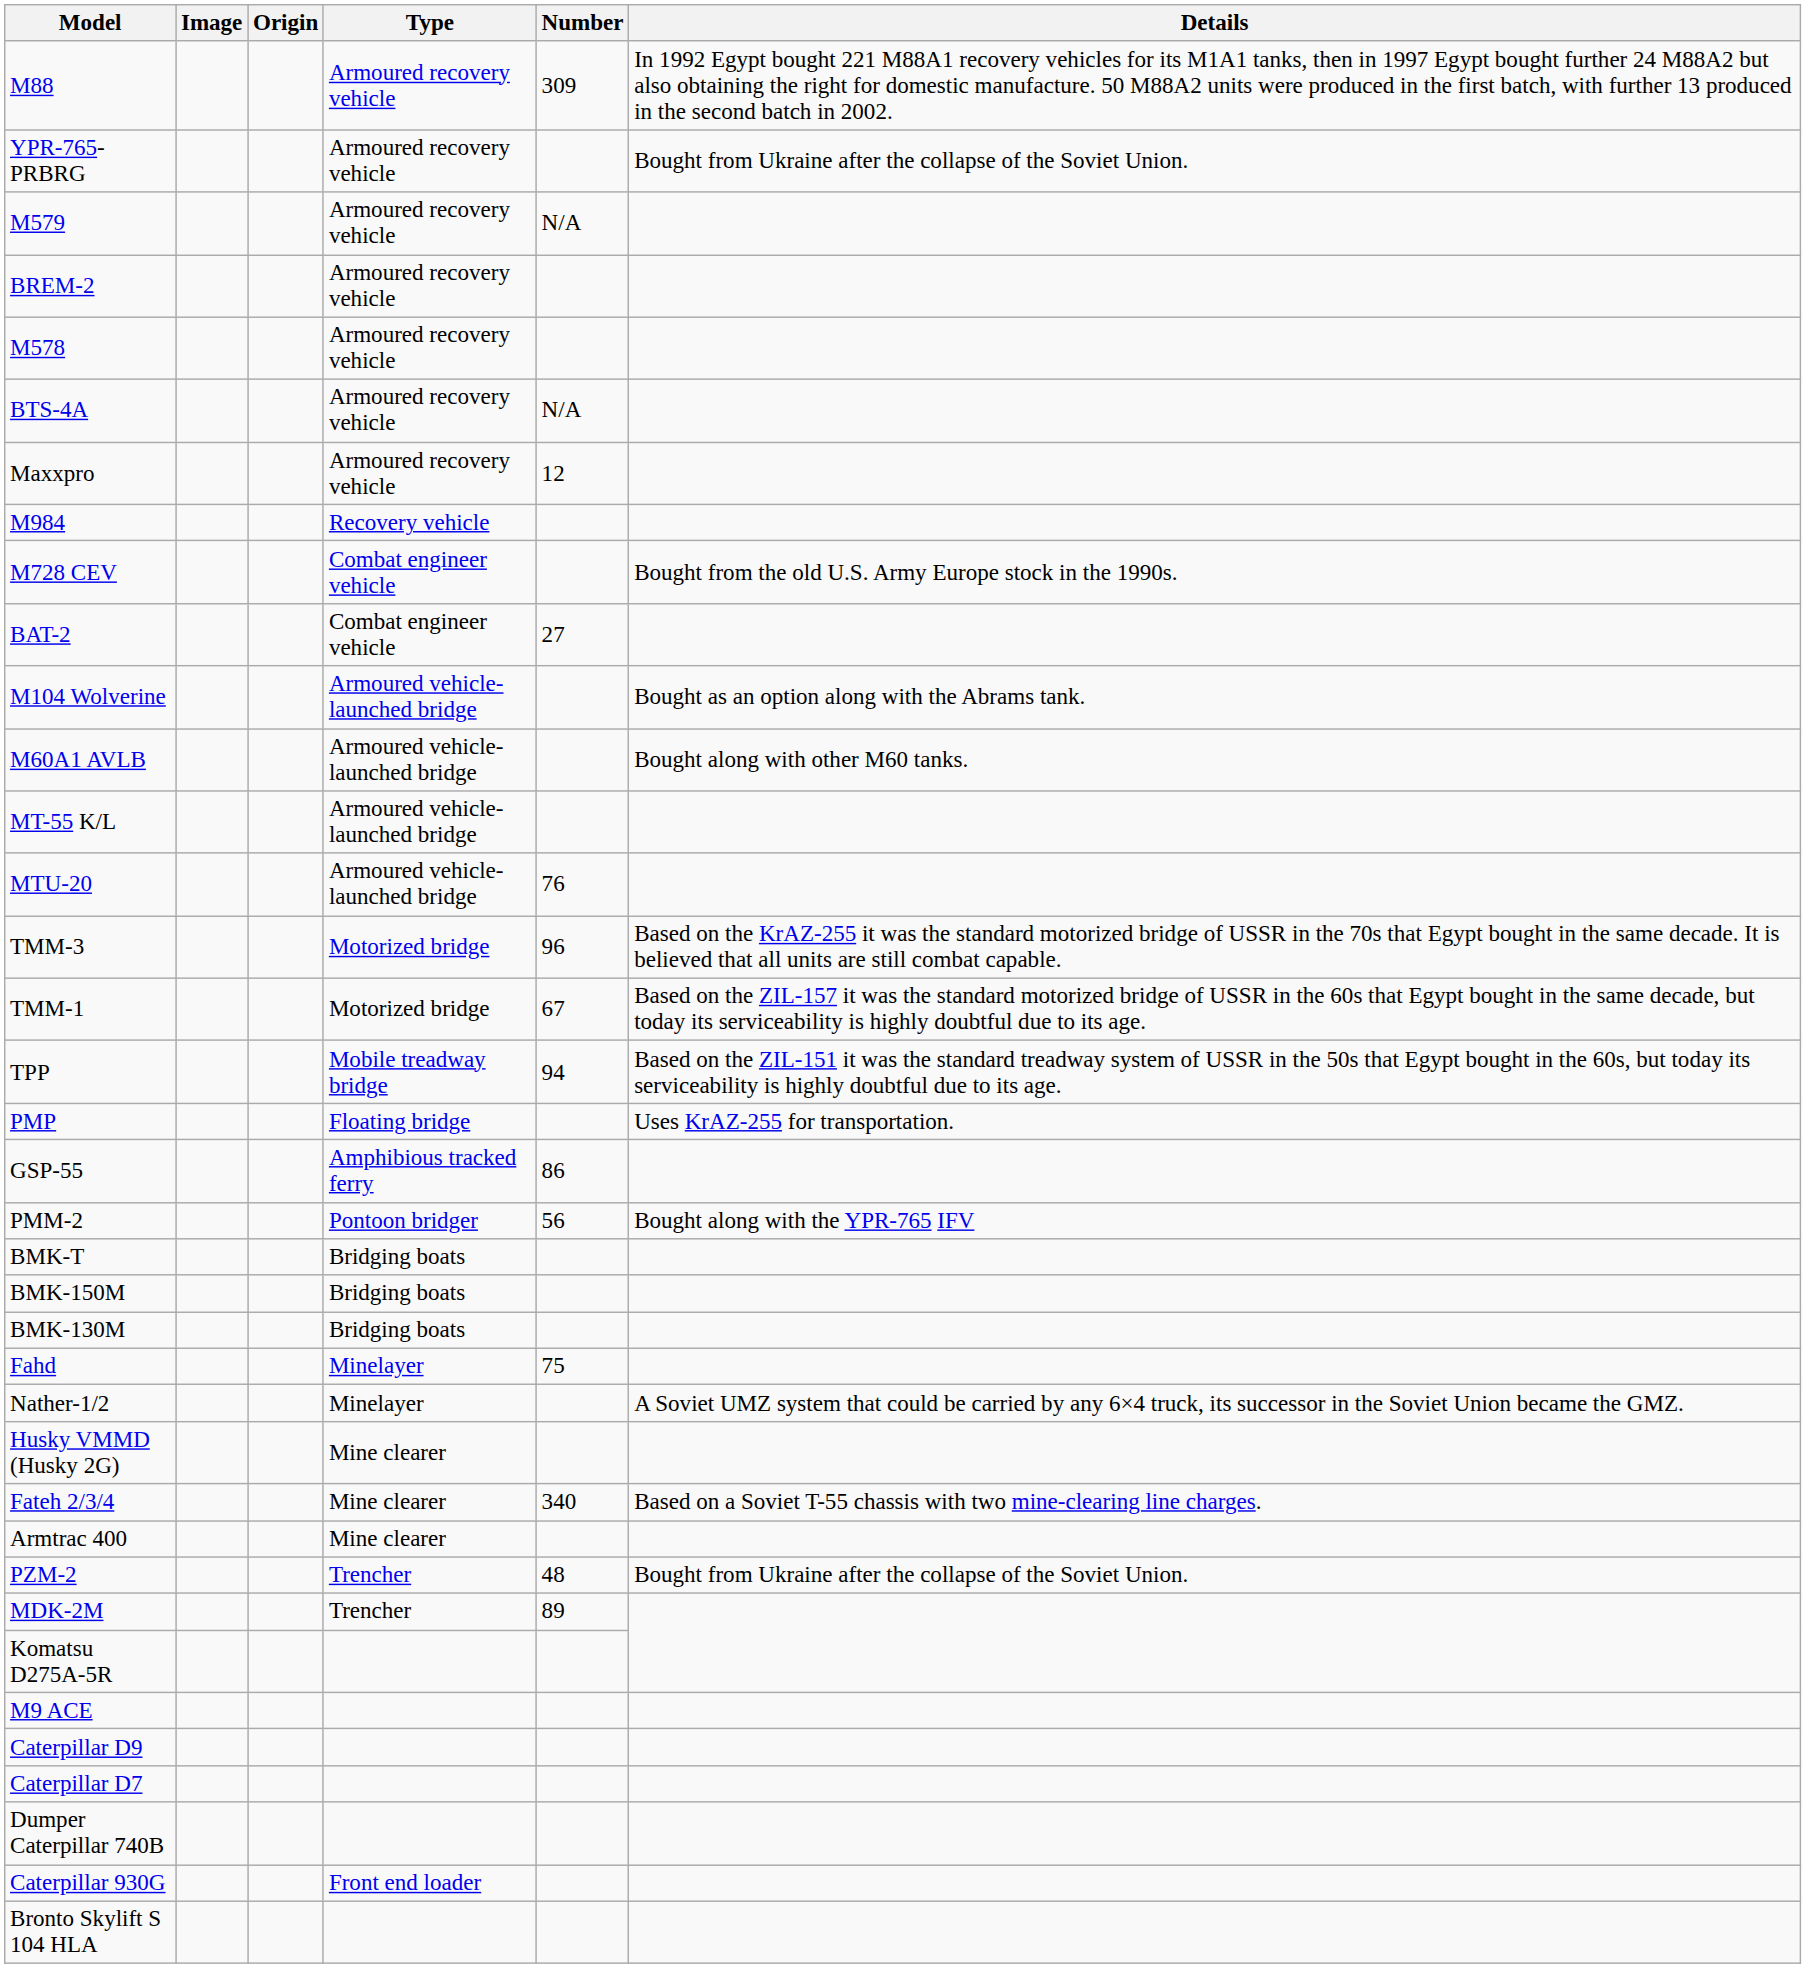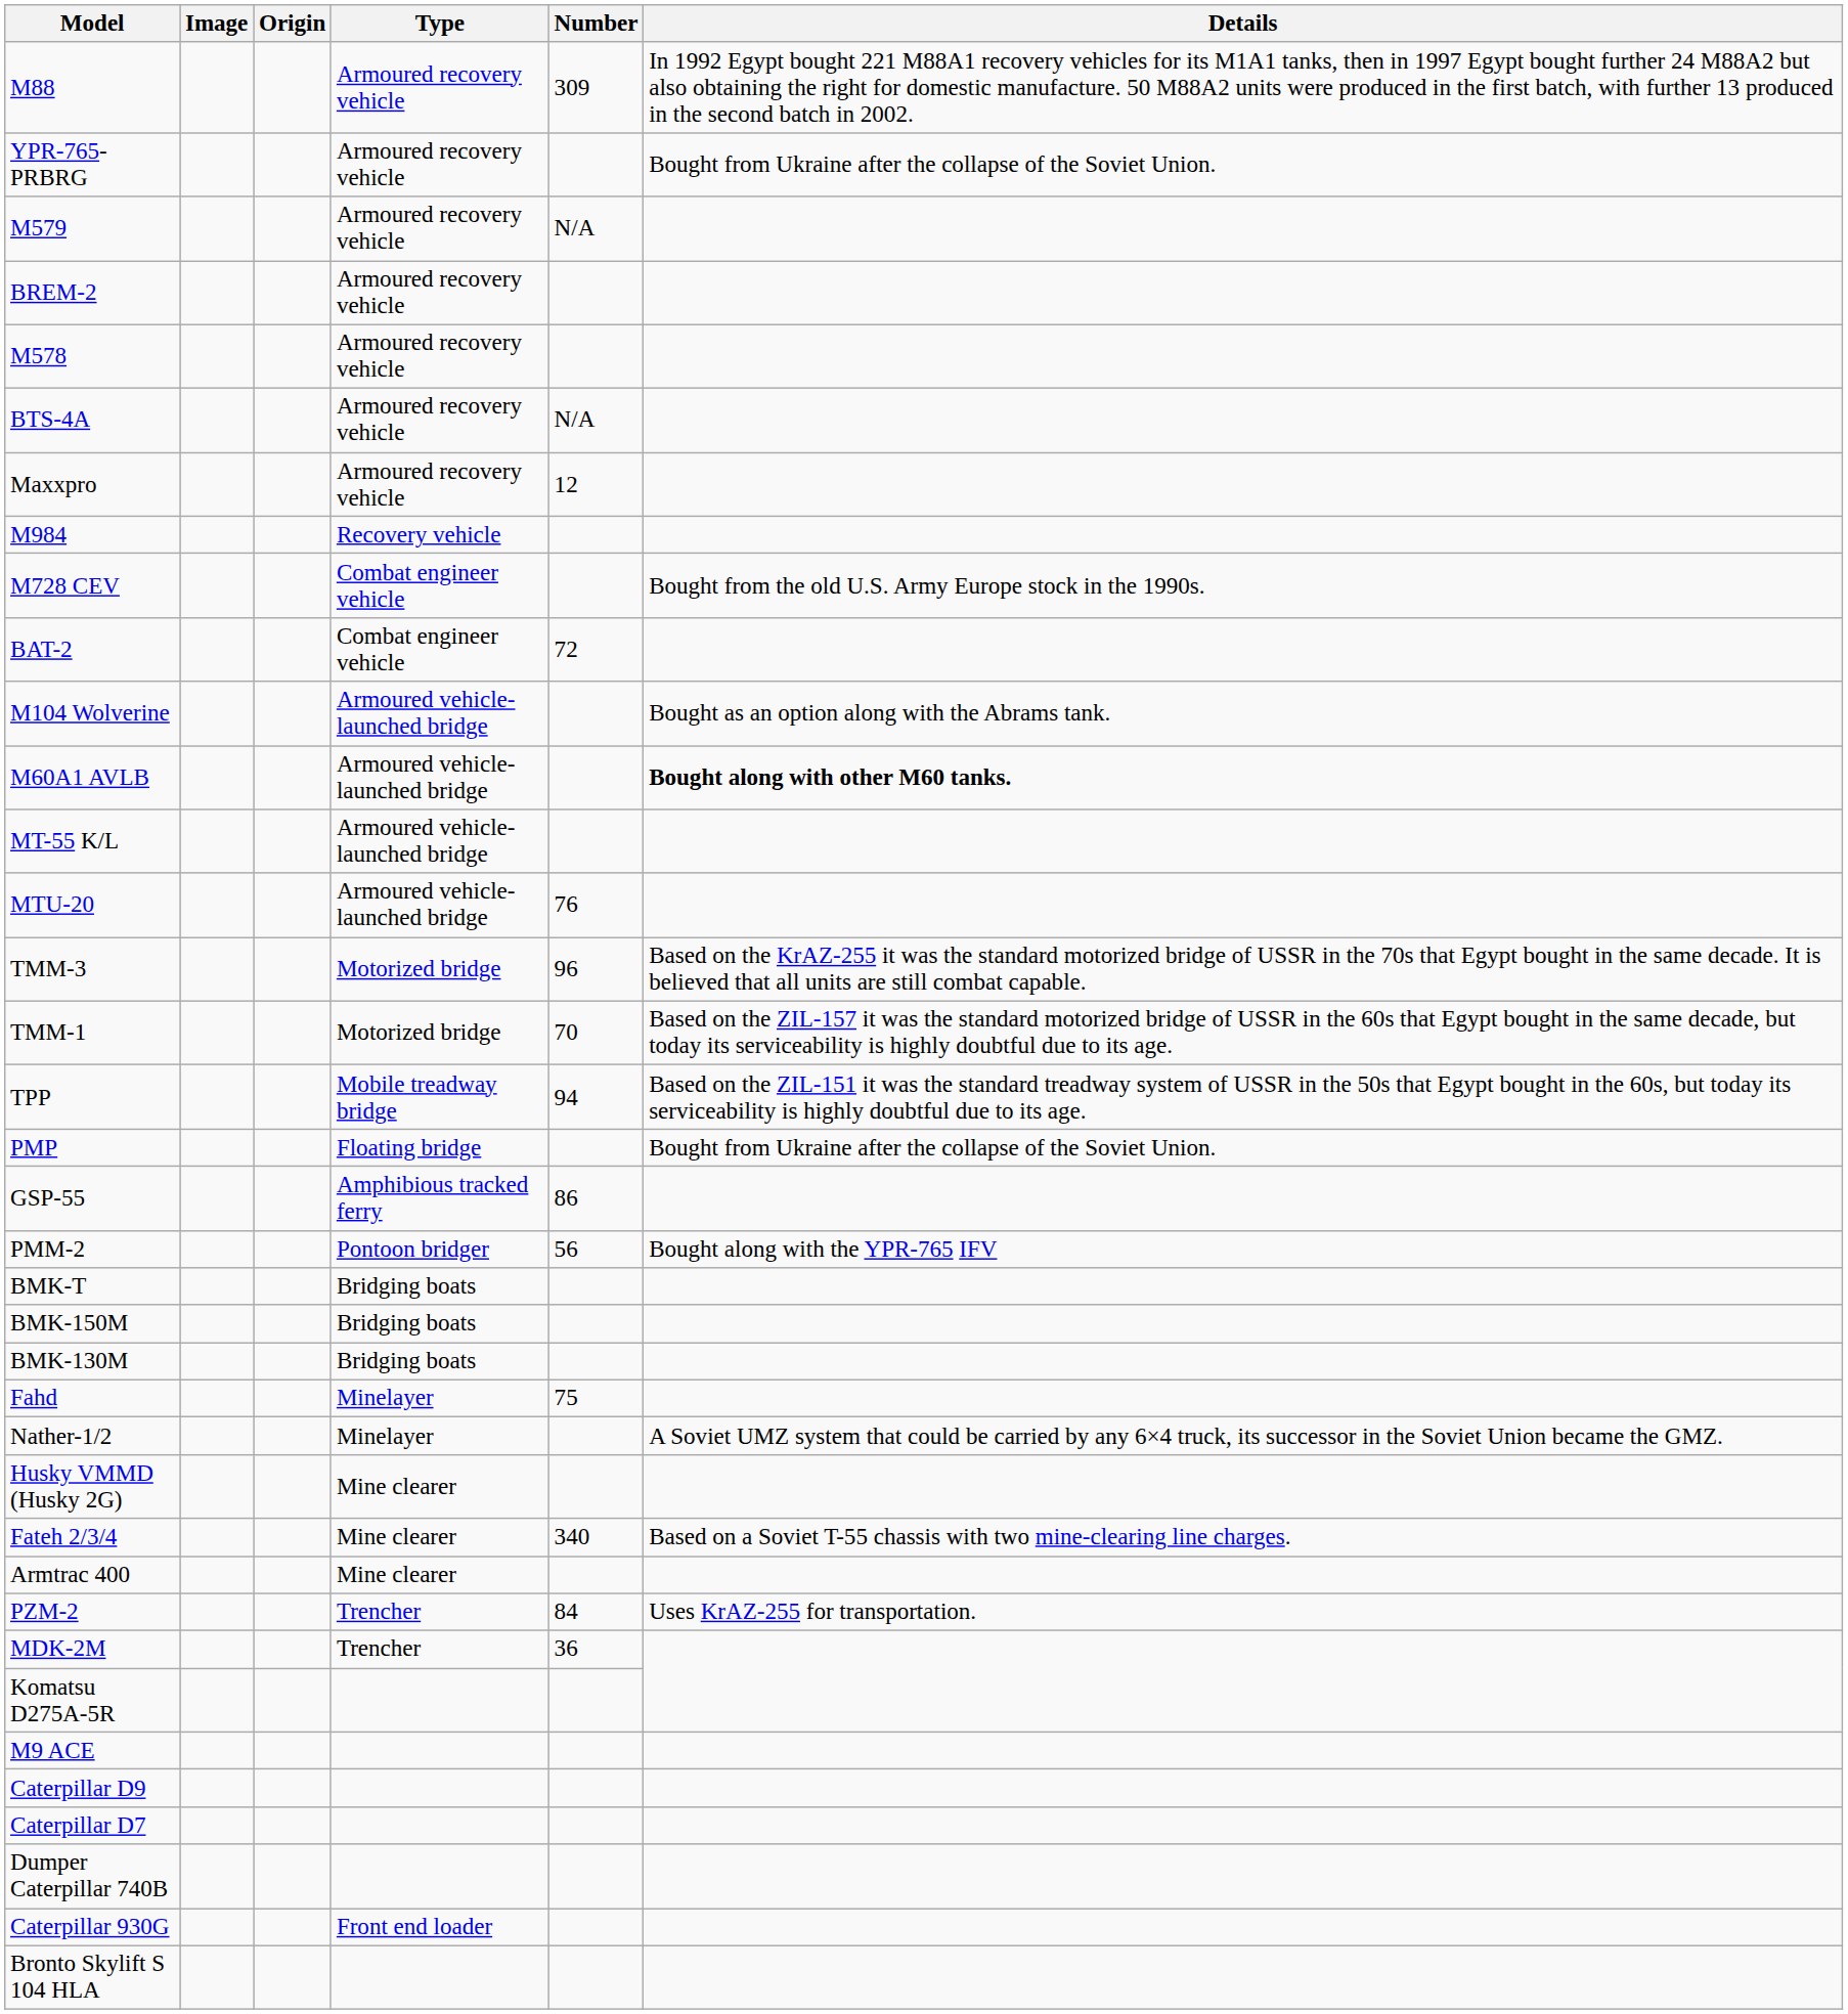BAT-2 | Number: 27 -> 72
M60A1 AVLB | Details: normal -> bold
TMM-1 | Number: 67 -> 70
PMP | Details: Uses KrAZ-255 for transportation. -> Bought from Ukraine after the collapse of the Soviet Union.
PZM-2 | Number: 48 -> 84
PZM-2 | Details: Bought from Ukraine after the collapse of the Soviet Union. -> Uses KrAZ-255 for transportation.
MDK-2M | Number: 89 -> 36
